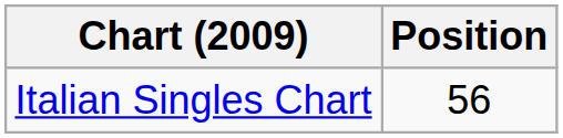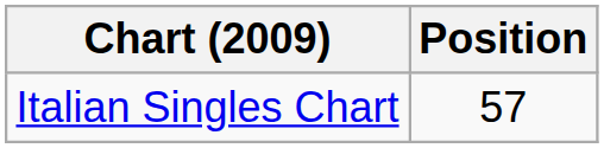Italian Singles Chart | Position: 56 -> 57
